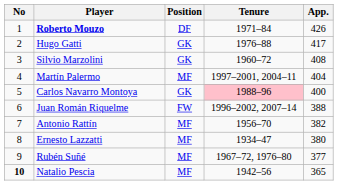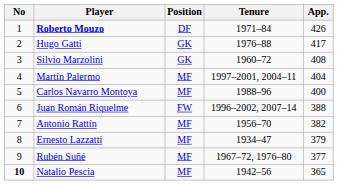Carlos Navarro Montoya | Position: GK -> MF
Carlos Navarro Montoya | Tenure: pink background -> no background
Ernesto Lazzatti | App.: 380 -> 379
